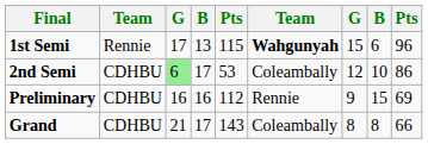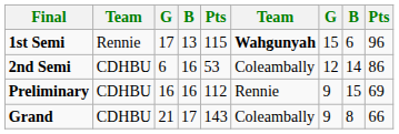2nd Semi | column 3: lightgreen background -> no background
2nd Semi | column 4: 17 -> 16
2nd Semi | column 8: 10 -> 14
Grand | column 7: 8 -> 9
